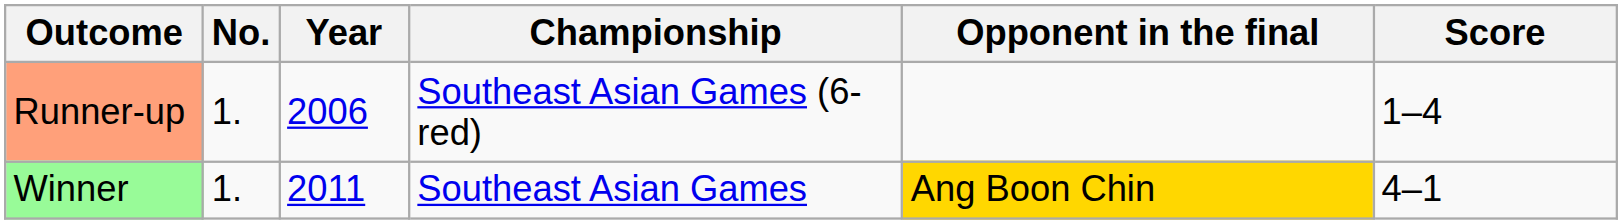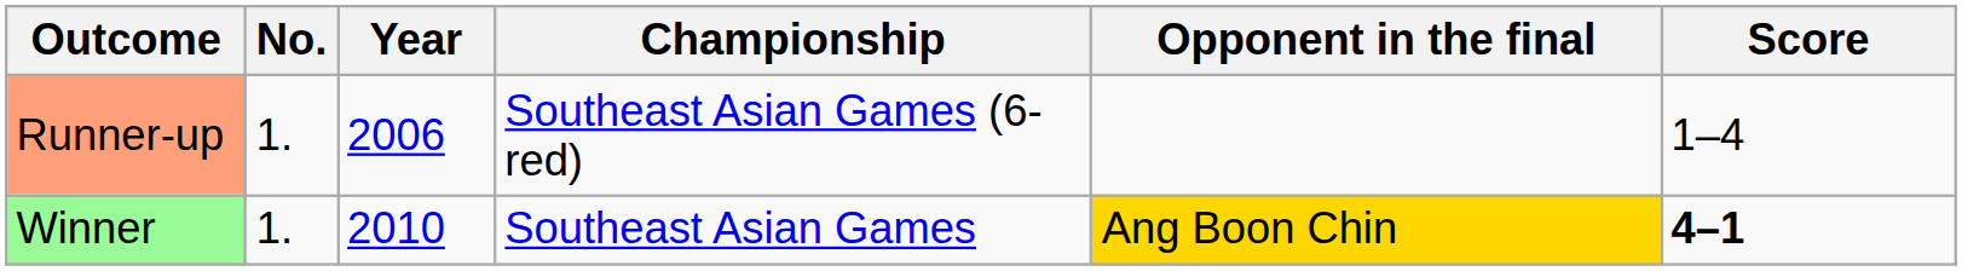Winner | Year: 2011 -> 2010
Winner | Score: normal -> bold
